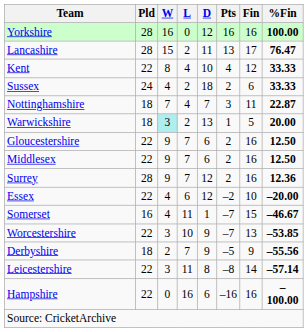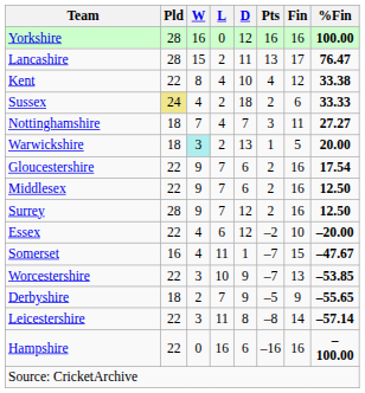Kent | %Fin: 33.33 -> 33.38
Sussex | Pld: no background -> khaki background
Nottinghamshire | %Fin: 22.87 -> 27.27
Gloucestershire | %Fin: 12.50 -> 17.54
Surrey | %Fin: 12.36 -> 12.50
Somerset | %Fin: –46.67 -> –47.67
Derbyshire | %Fin: –55.56 -> –55.65
